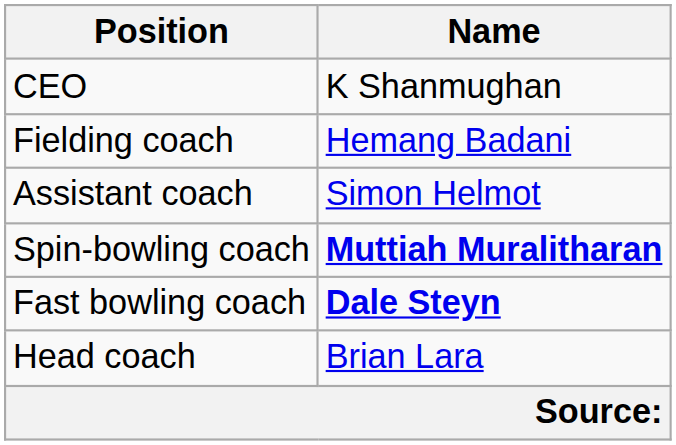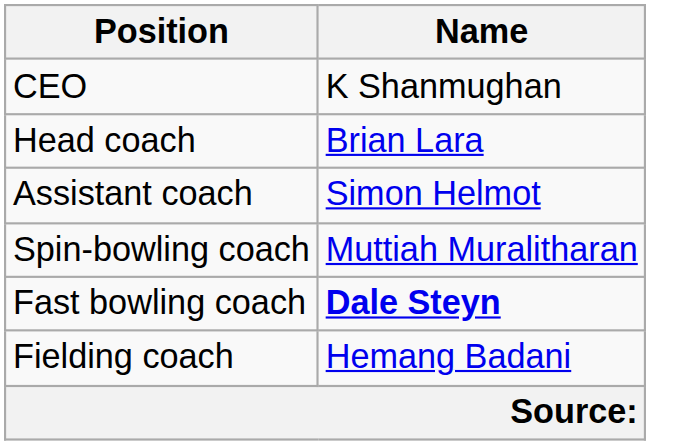rows swapped: Head coach <-> Fielding coach
Spin-bowling coach | Name: bold -> normal
